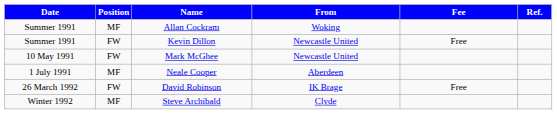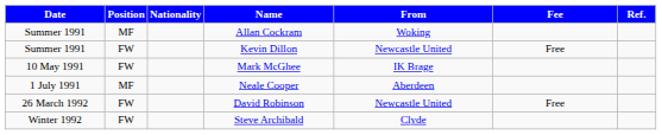+ column: Nationality
Mark McGhee | From: Newcastle United -> IK Brage
David Robinson | From: IK Brage -> Newcastle United
Steve Archibald | Position: MF -> FW
